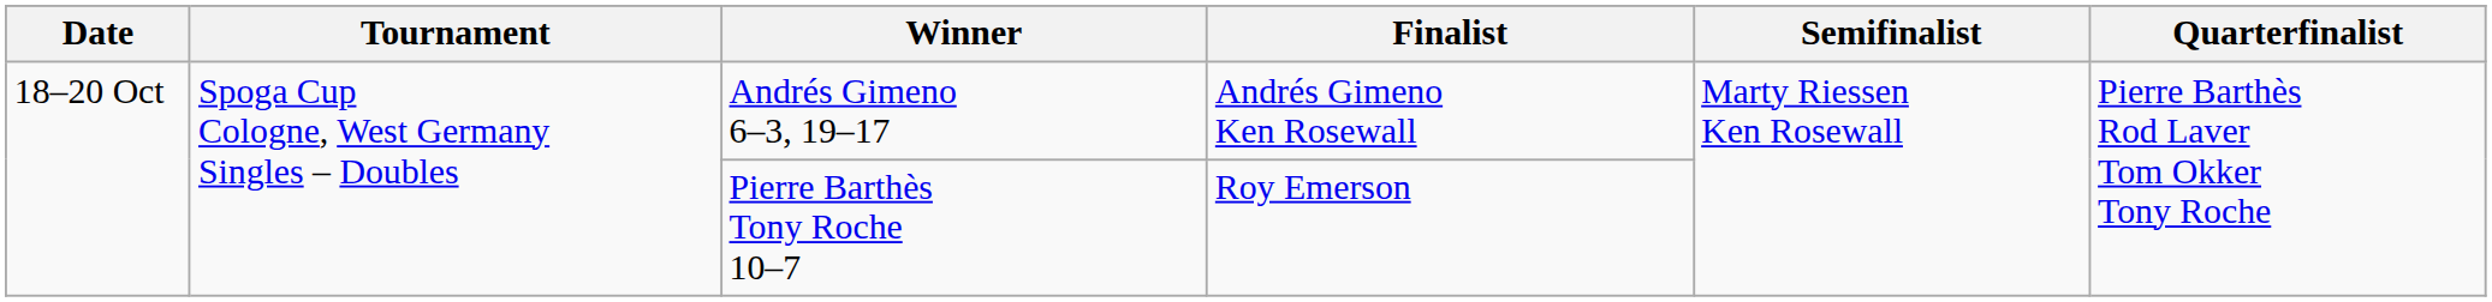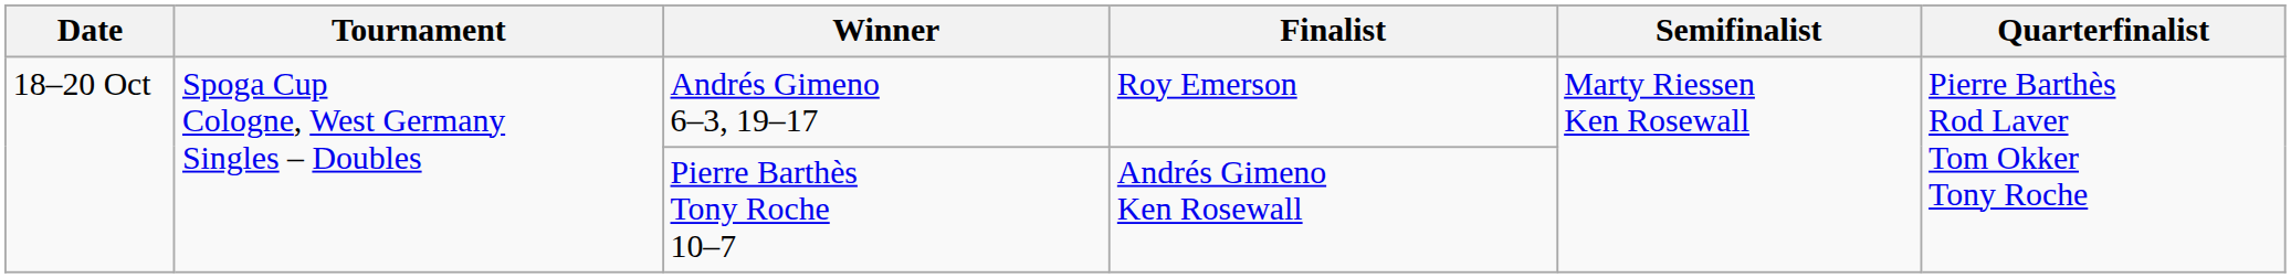Andrés Gimeno 6–3, 19–17 | Finalist: Andrés Gimeno Ken Rosewall -> Roy Emerson
Pierre Barthès Tony Roche 10–7 | Finalist: Roy Emerson -> Andrés Gimeno Ken Rosewall
